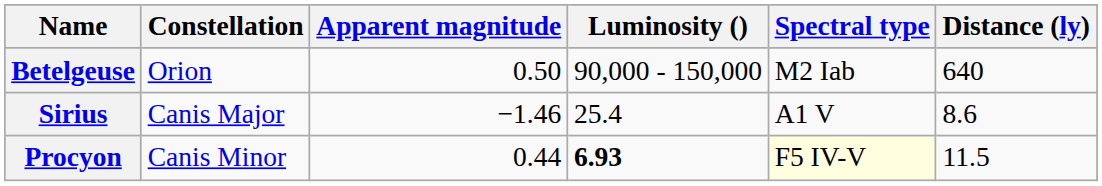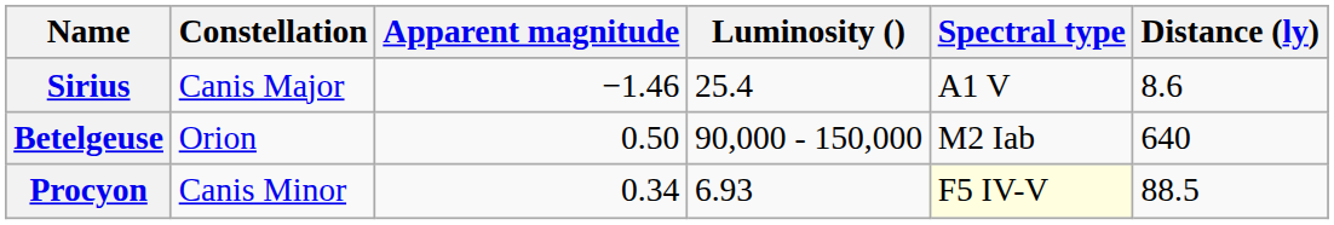rows swapped: Sirius <-> Betelgeuse
Procyon | Apparent magnitude: 0.44 -> 0.34
Procyon | Luminosity (): bold -> normal
Procyon | Distance (ly): 11.5 -> 88.5
